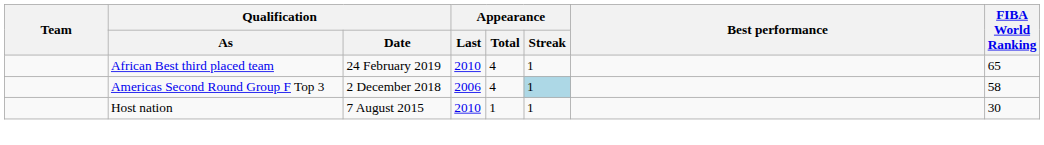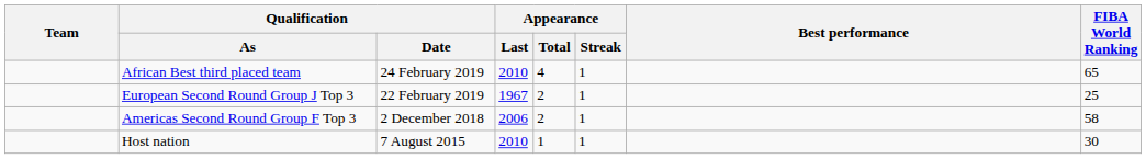+ row: European Second Round Group J Top 3 | 22 February 2019 | 1967 | 2 | 1 | 25
Americas Second Round Group F Top 3 | Appearance / Total: 4 -> 2
Americas Second Round Group F Top 3 | Appearance / Streak: lightblue background -> no background
